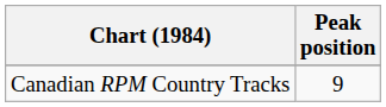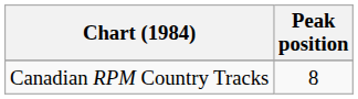Canadian RPM Country Tracks | Peak position: 9 -> 8
